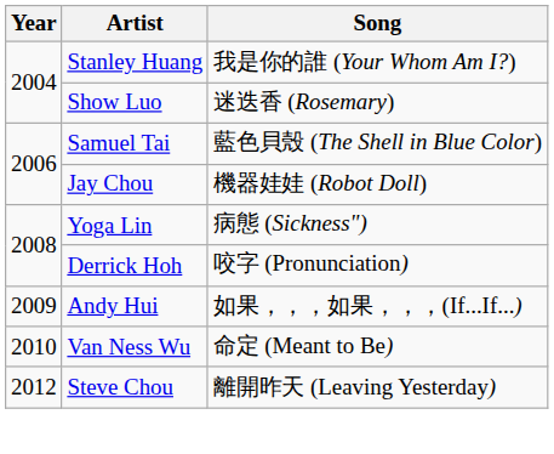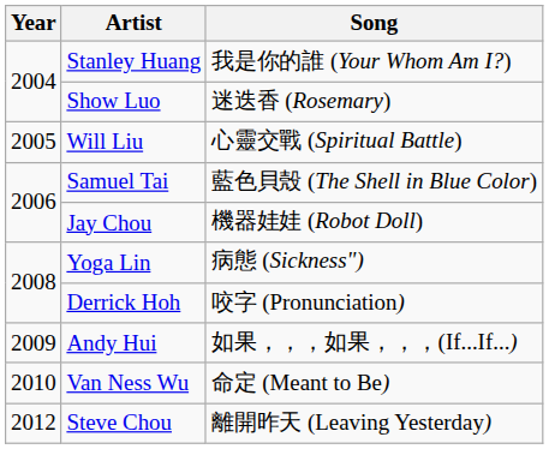+ row: 2005 | Will Liu | 心靈交戰 (Spiritual Battle)
